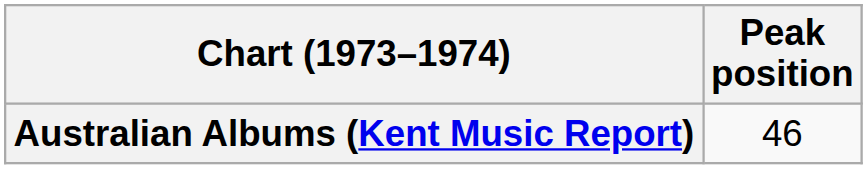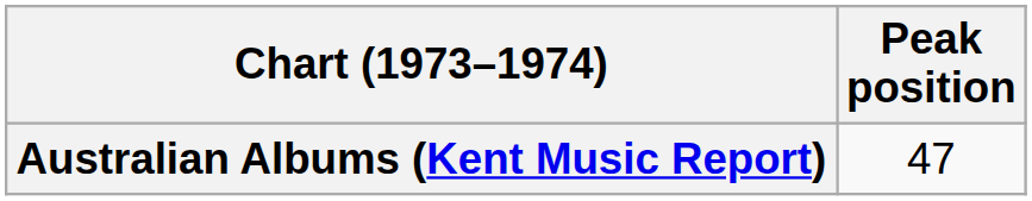Australian Albums (Kent Music Report) | Peak position: 46 -> 47
